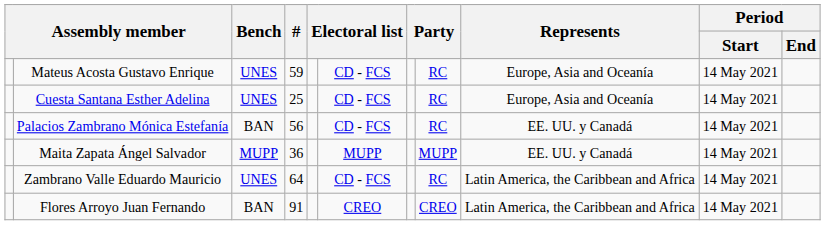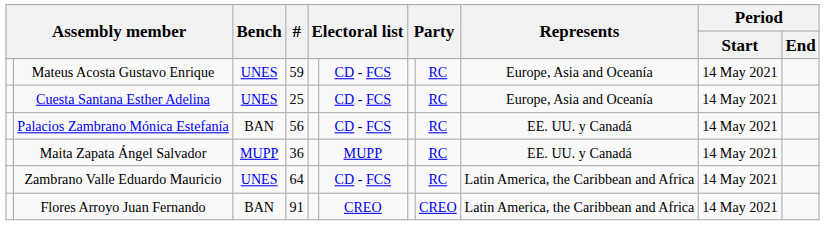Maita Zapata Ángel Salvador | column 8: MUPP -> RC
